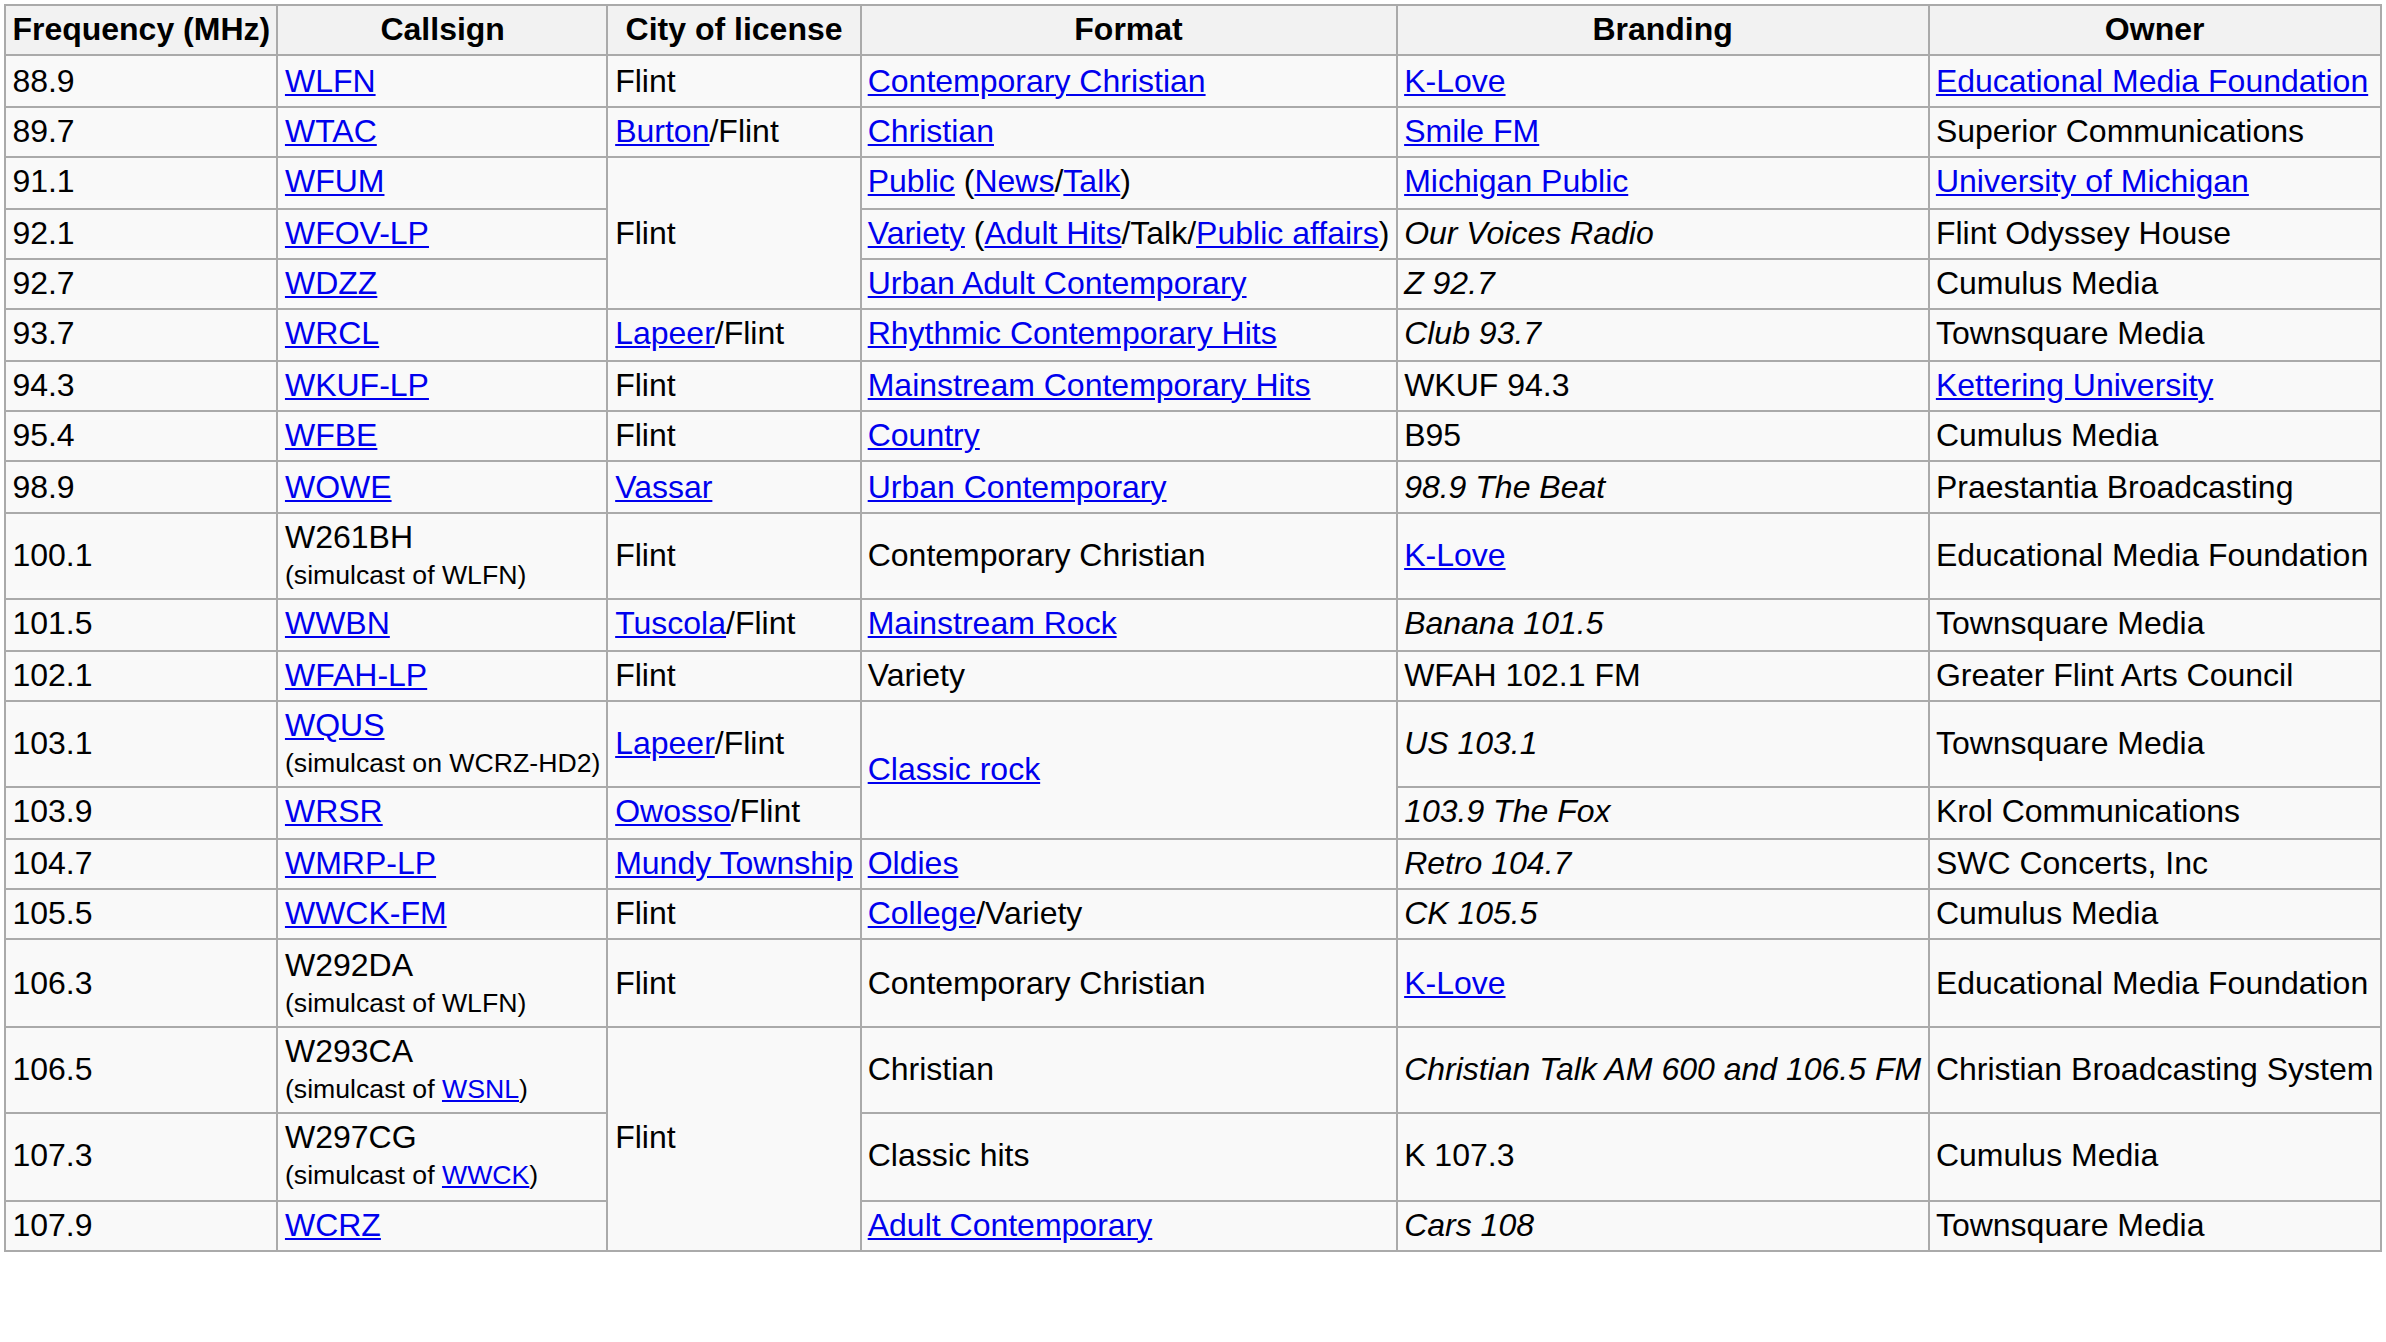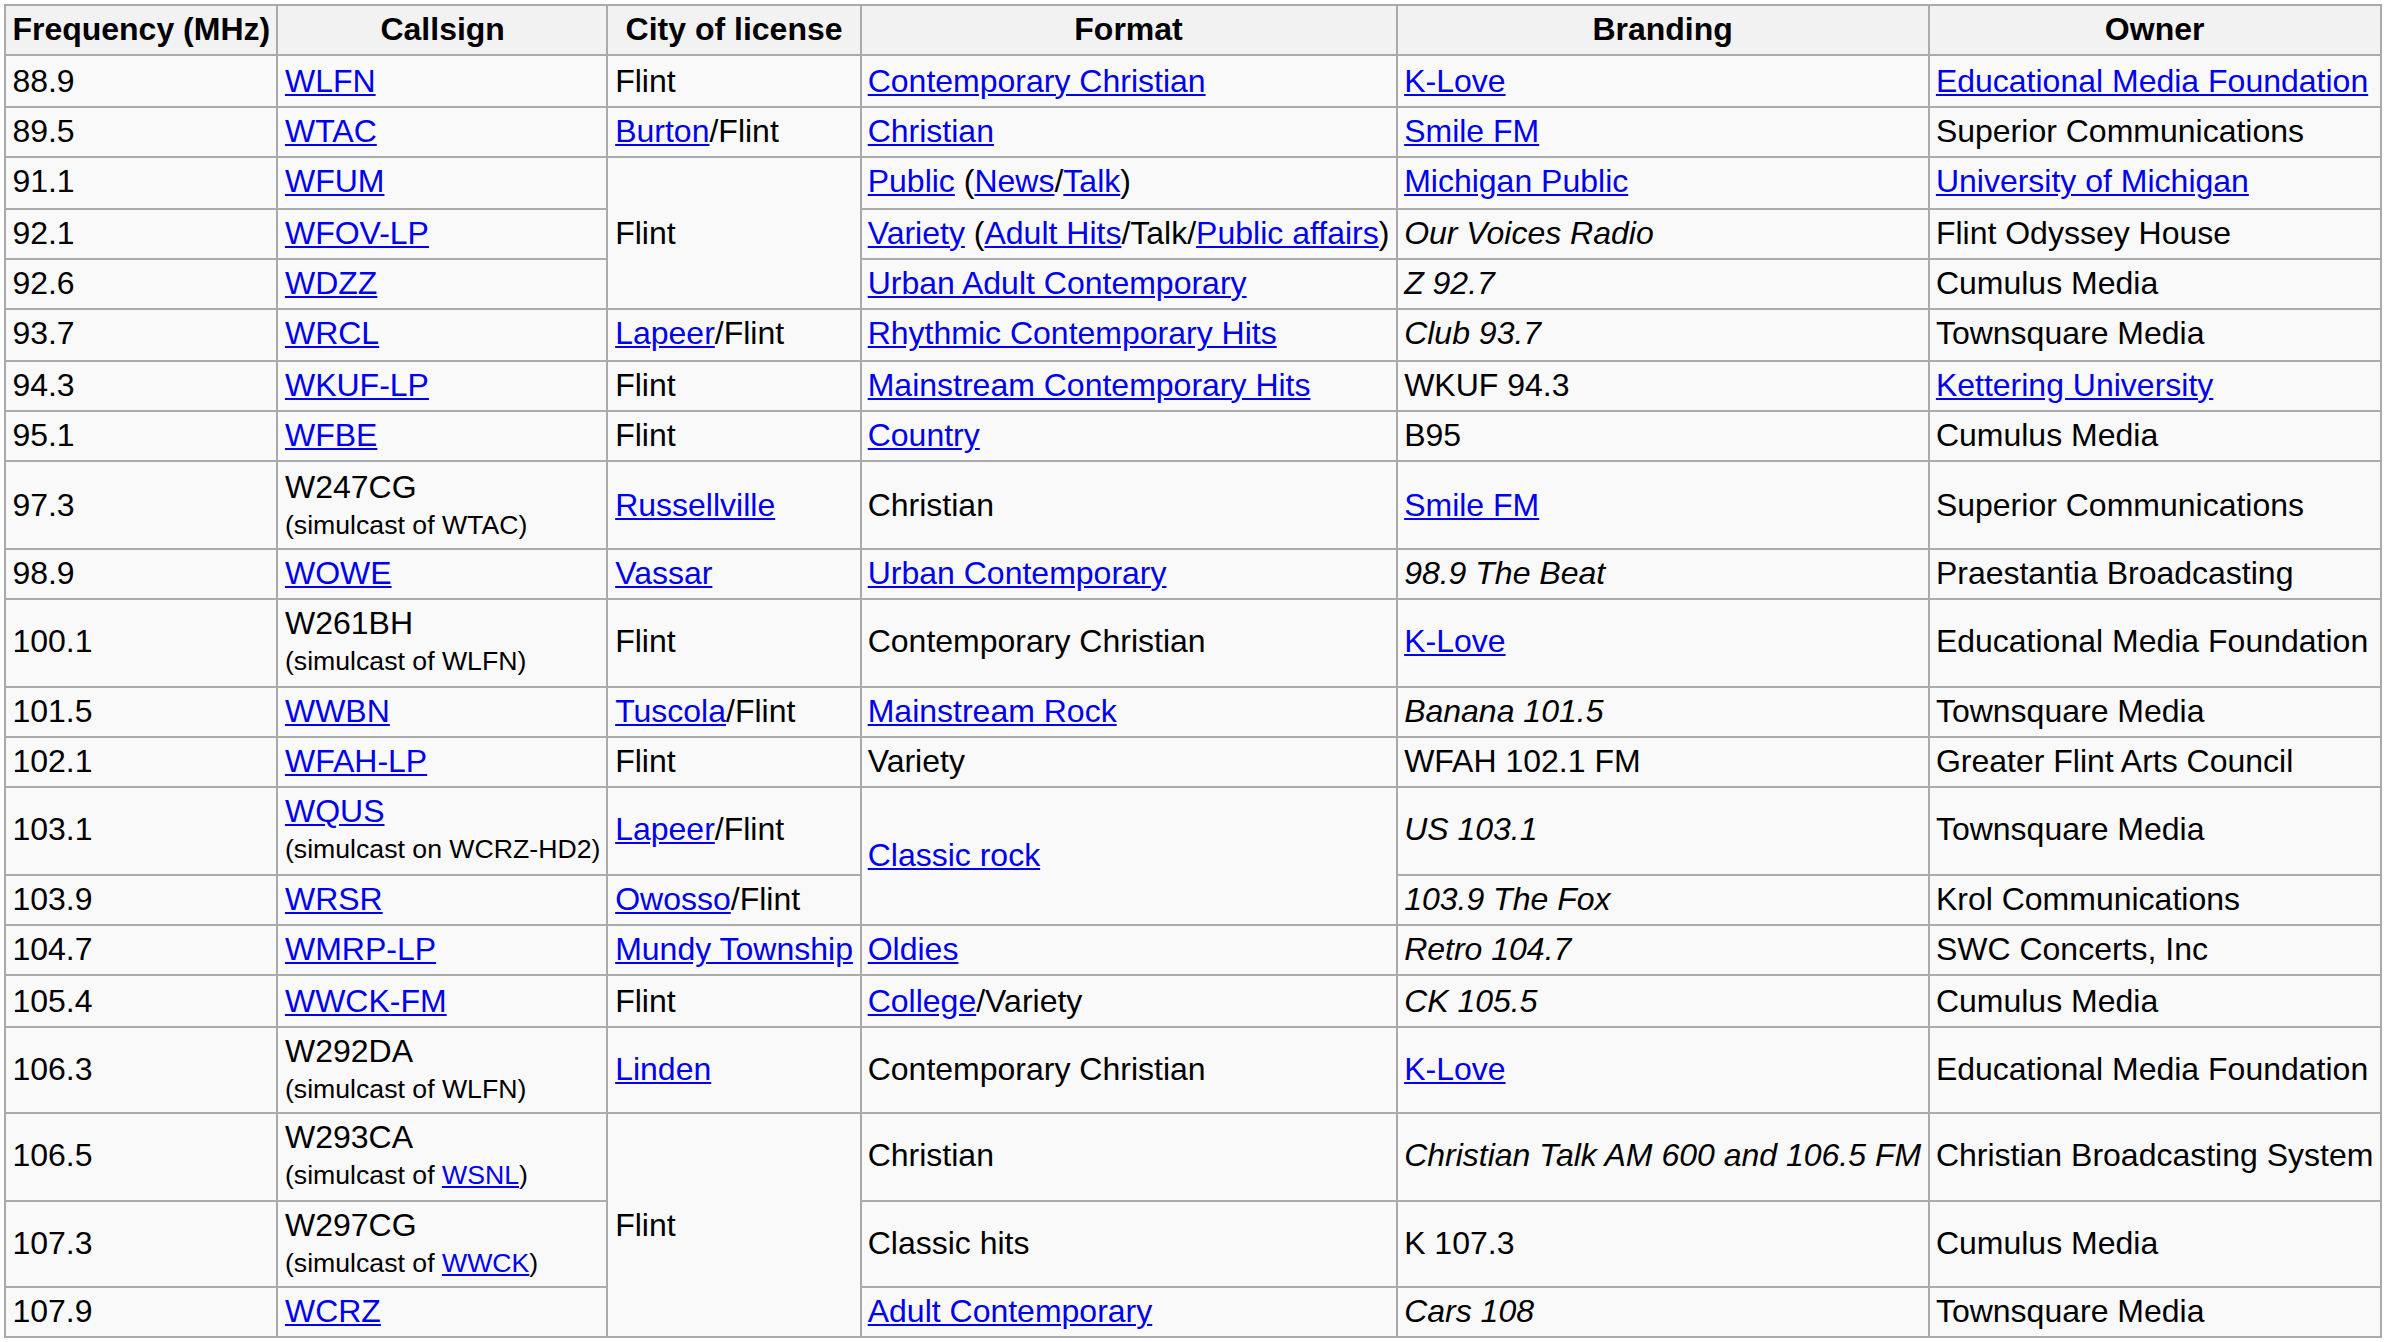WTAC | Frequency (MHz): 89.7 -> 89.5
WDZZ | Frequency (MHz): 92.7 -> 92.6
WFBE | Frequency (MHz): 95.4 -> 95.1
+ row: 97.3 | W247CG (simulcast of WTAC) | Russellville | Christian | Smile FM | Superior Communications
WWCK-FM | Frequency (MHz): 105.5 -> 105.4
W292DA (simulcast of WLFN) | City of license: Flint -> Linden
